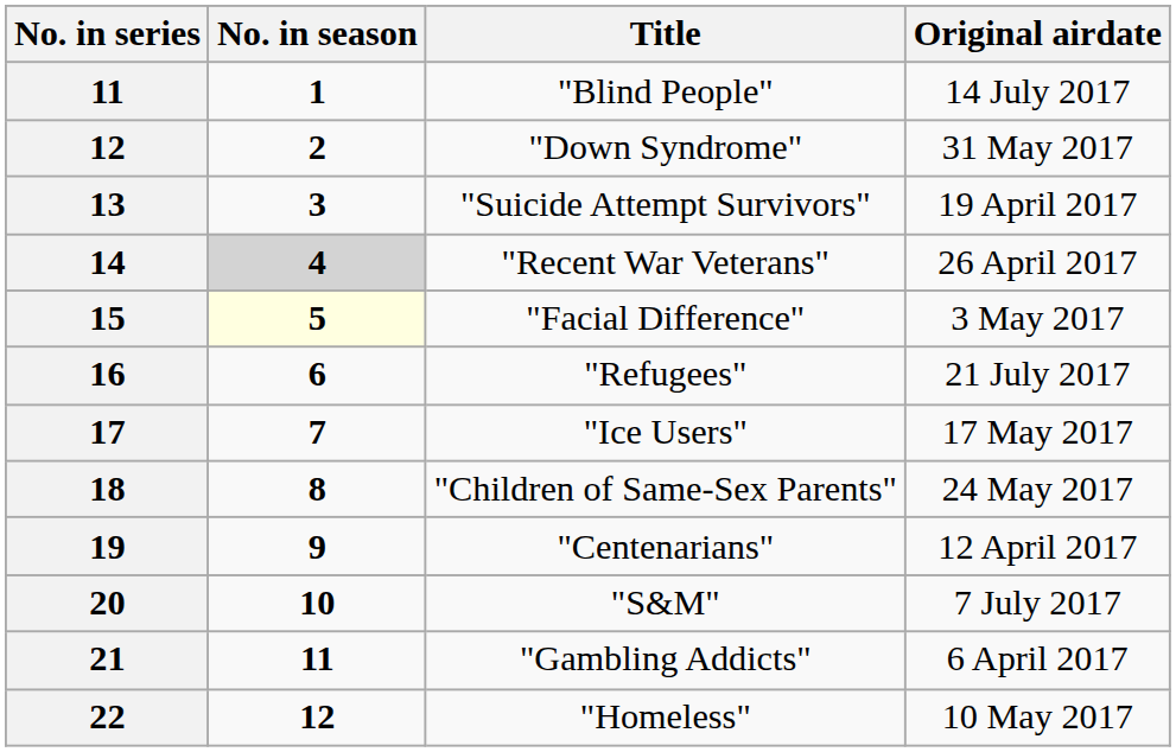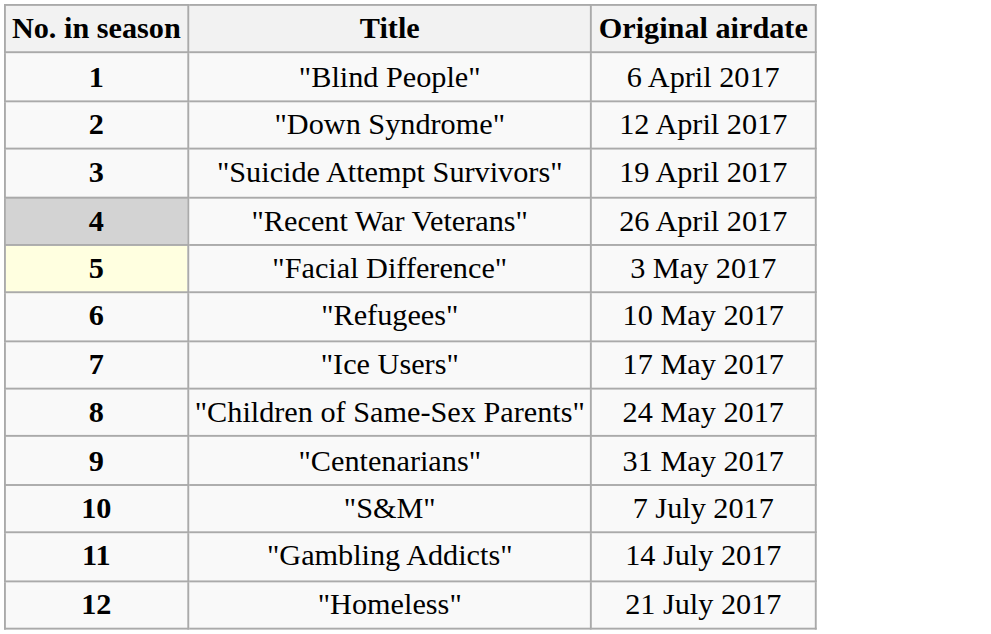- column: No. in series | 11 | 12 | 13 | 14 | 15 | 16 | 17 | 18 | 19 | 20 | 21 | 22
"Blind People" | Original airdate: 14 July 2017 -> 6 April 2017
"Down Syndrome" | Original airdate: 31 May 2017 -> 12 April 2017
"Refugees" | Original airdate: 21 July 2017 -> 10 May 2017
"Centenarians" | Original airdate: 12 April 2017 -> 31 May 2017
"Gambling Addicts" | Original airdate: 6 April 2017 -> 14 July 2017
"Homeless" | Original airdate: 10 May 2017 -> 21 July 2017
